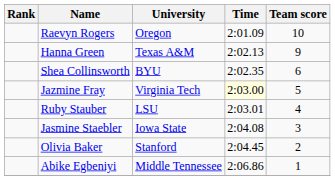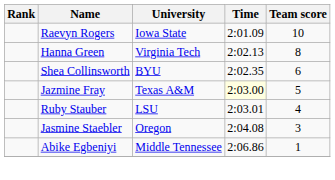Raevyn Rogers | University: Oregon -> Iowa State
Hanna Green | University: Texas A&M -> Virginia Tech
Hanna Green | Team score: 9 -> 8
Jazmine Fray | University: Virginia Tech -> Texas A&M
Jasmine Staebler | University: Iowa State -> Oregon
- row: Olivia Baker | Stanford | 2:04.45 | 2
